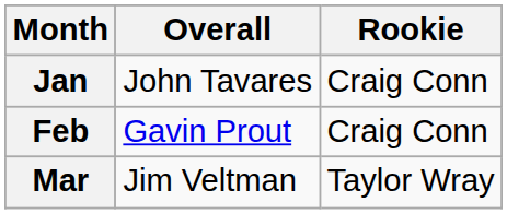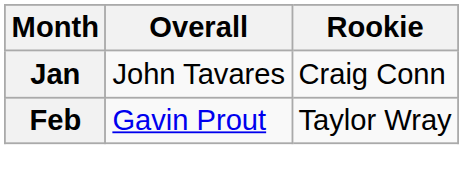Feb | Rookie: Craig Conn -> Taylor Wray
- row: Mar | Jim Veltman | Taylor Wray
